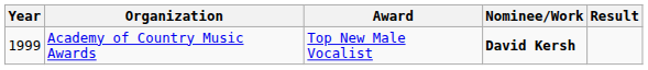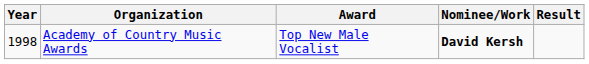Academy of Country Music Awards | Year: 1999 -> 1998
